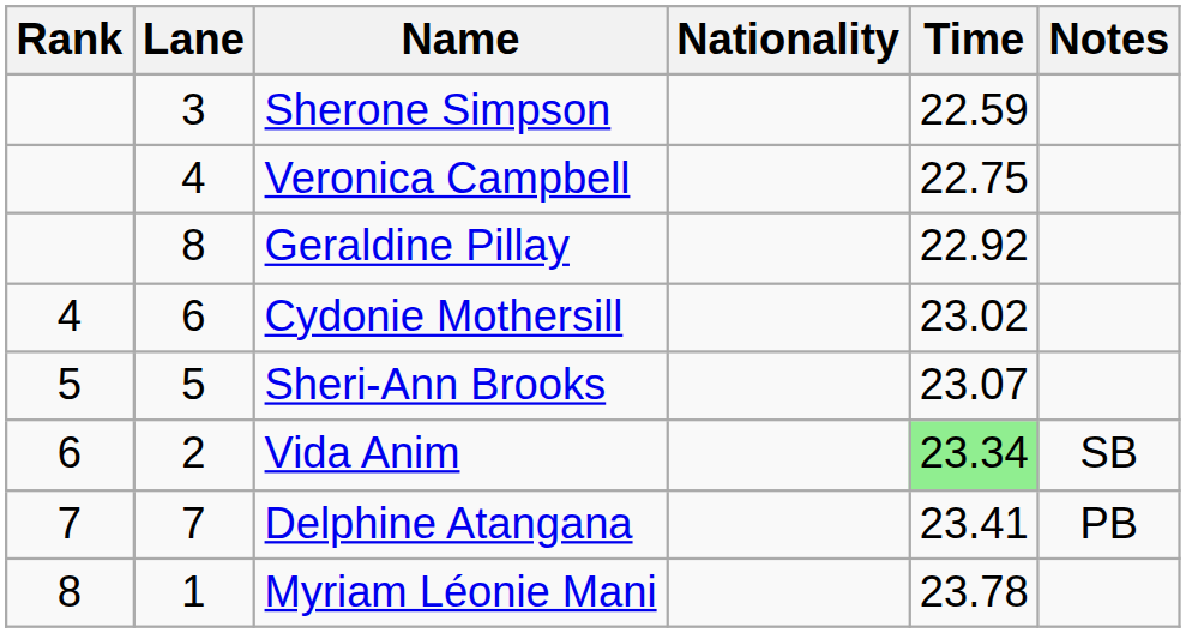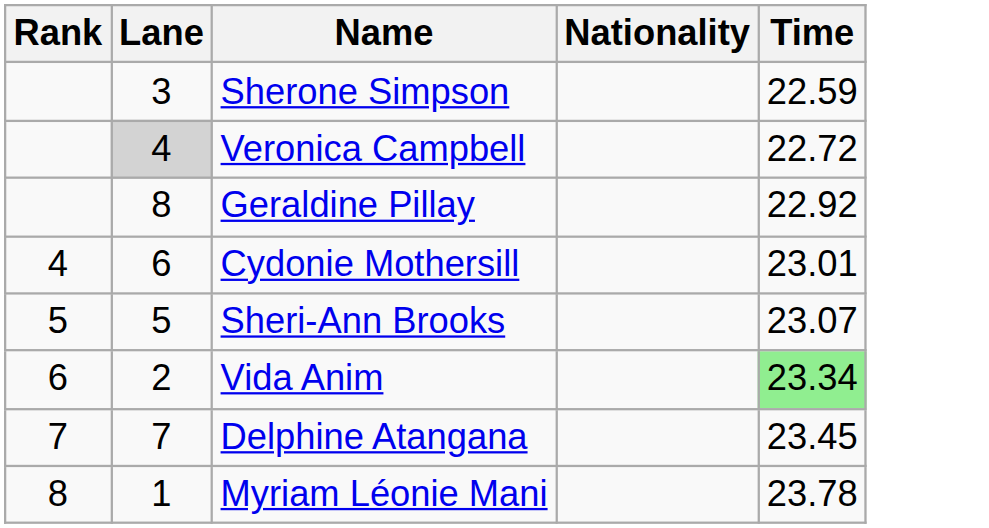- column: Notes | SB | PB
Veronica Campbell | Lane: no background -> lightgrey background
Veronica Campbell | Time: 22.75 -> 22.72
Cydonie Mothersill | Time: 23.02 -> 23.01
Delphine Atangana | Time: 23.41 -> 23.45
